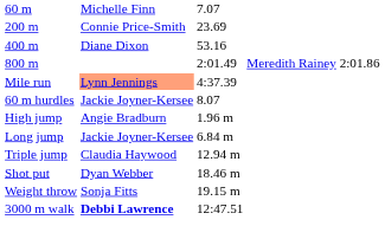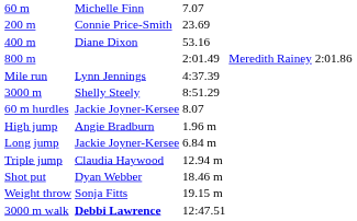Mile run | column 2: lightsalmon background -> no background
+ row: 3000 m | Shelly Steely | 8:51.29
